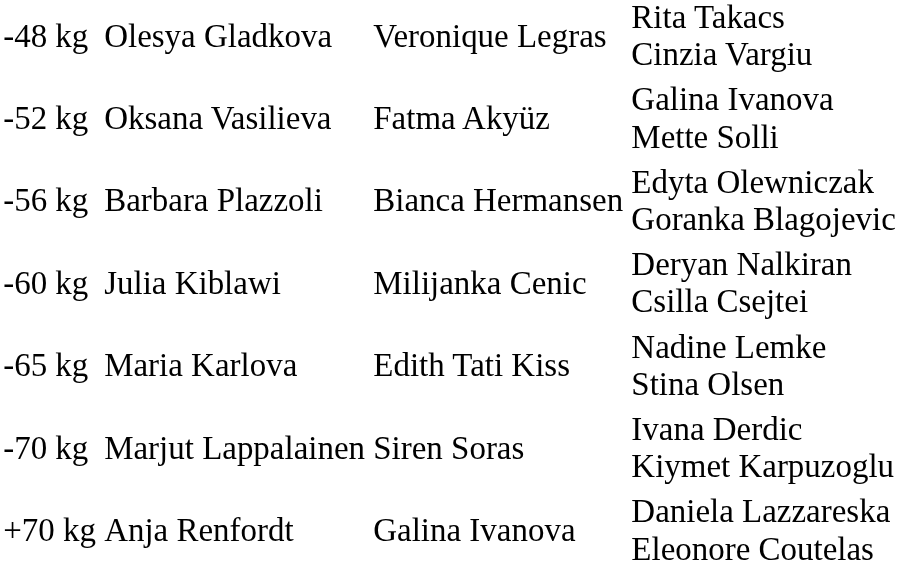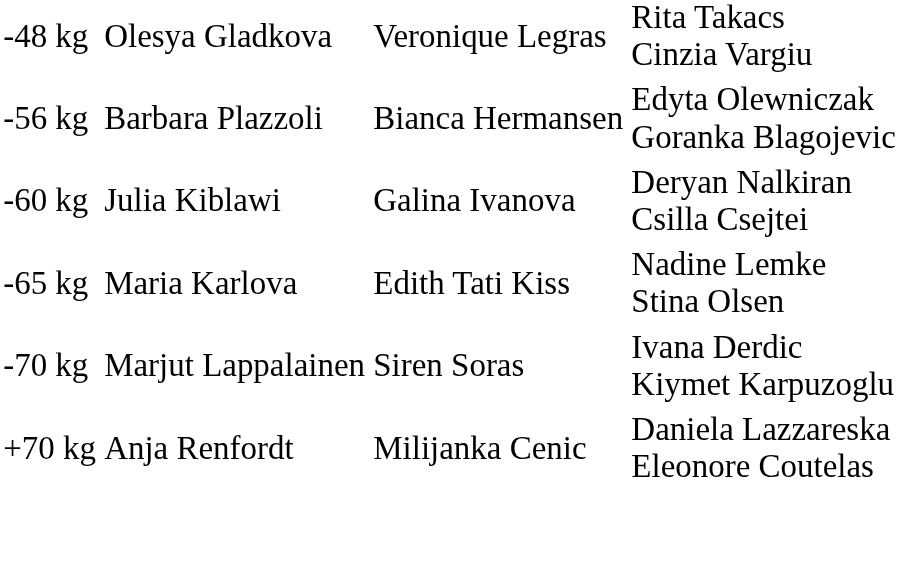- row: -52 kg | Oksana Vasilieva | Fatma Akyüz | Galina Ivanova Mette Solli
-60 kg | column 3: Milijanka Cenic -> Galina Ivanova
+70 kg | column 3: Galina Ivanova -> Milijanka Cenic
